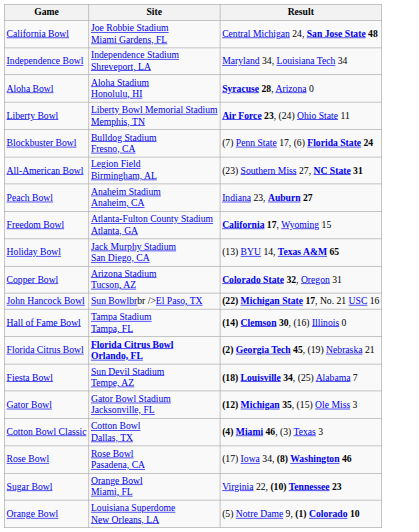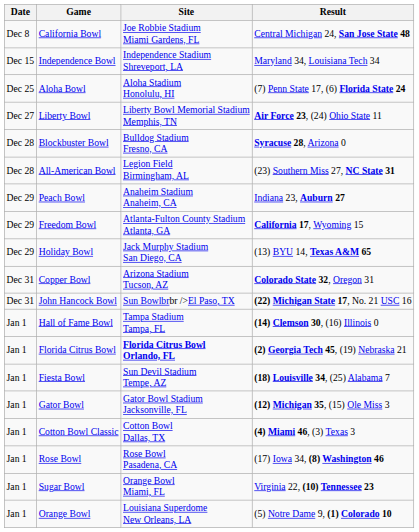+ column: Date | Dec 8 | Dec 15 | Dec 25 | Dec 27 | Dec 28 | Dec 28 | Dec 29 | Dec 29 | Dec 29 | Dec 31 | Dec 31 | Jan 1 | Jan 1 | Jan 1 | Jan 1 | Jan 1 | Jan 1 | Jan 1 | Jan 1
Aloha Bowl | Result: Syracuse 28, Arizona 0 -> (7) Penn State 17, (6) Florida State 24
Blockbuster Bowl | Result: (7) Penn State 17, (6) Florida State 24 -> Syracuse 28, Arizona 0
